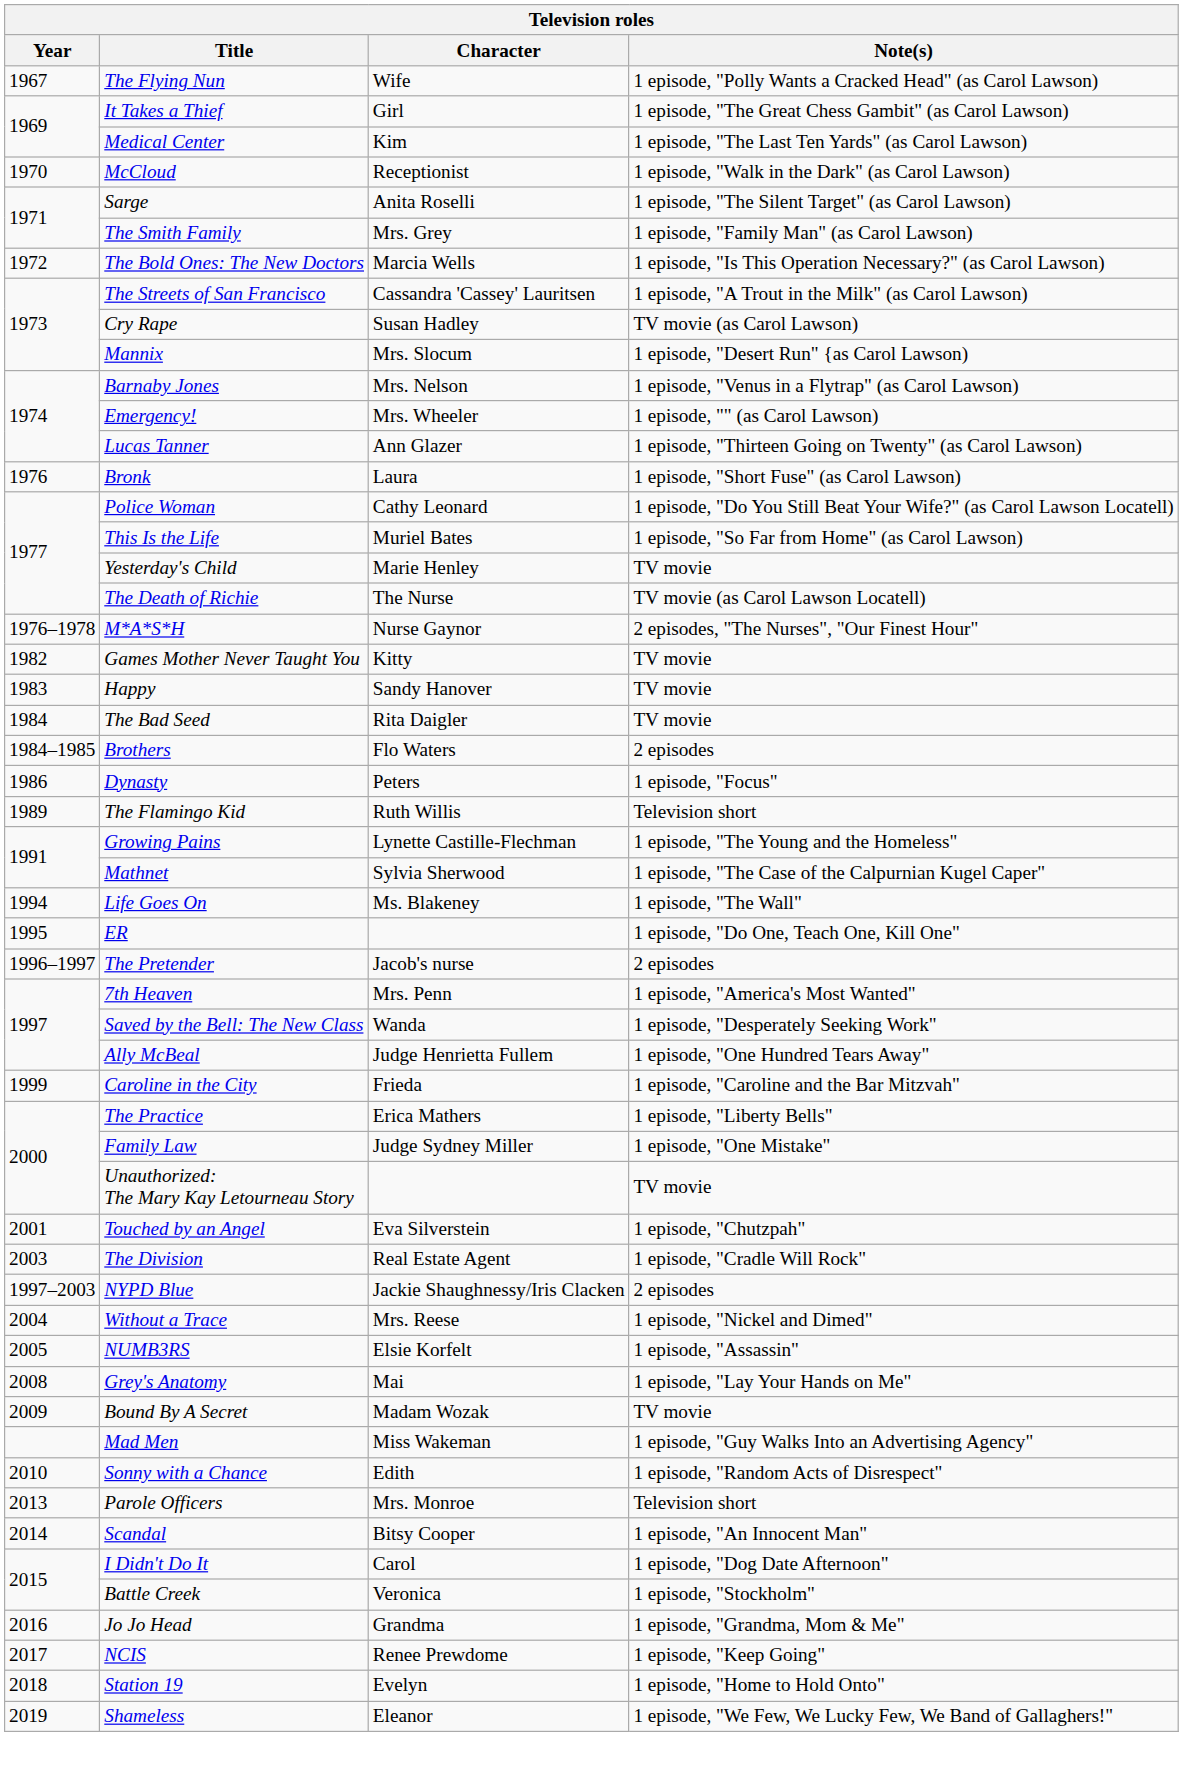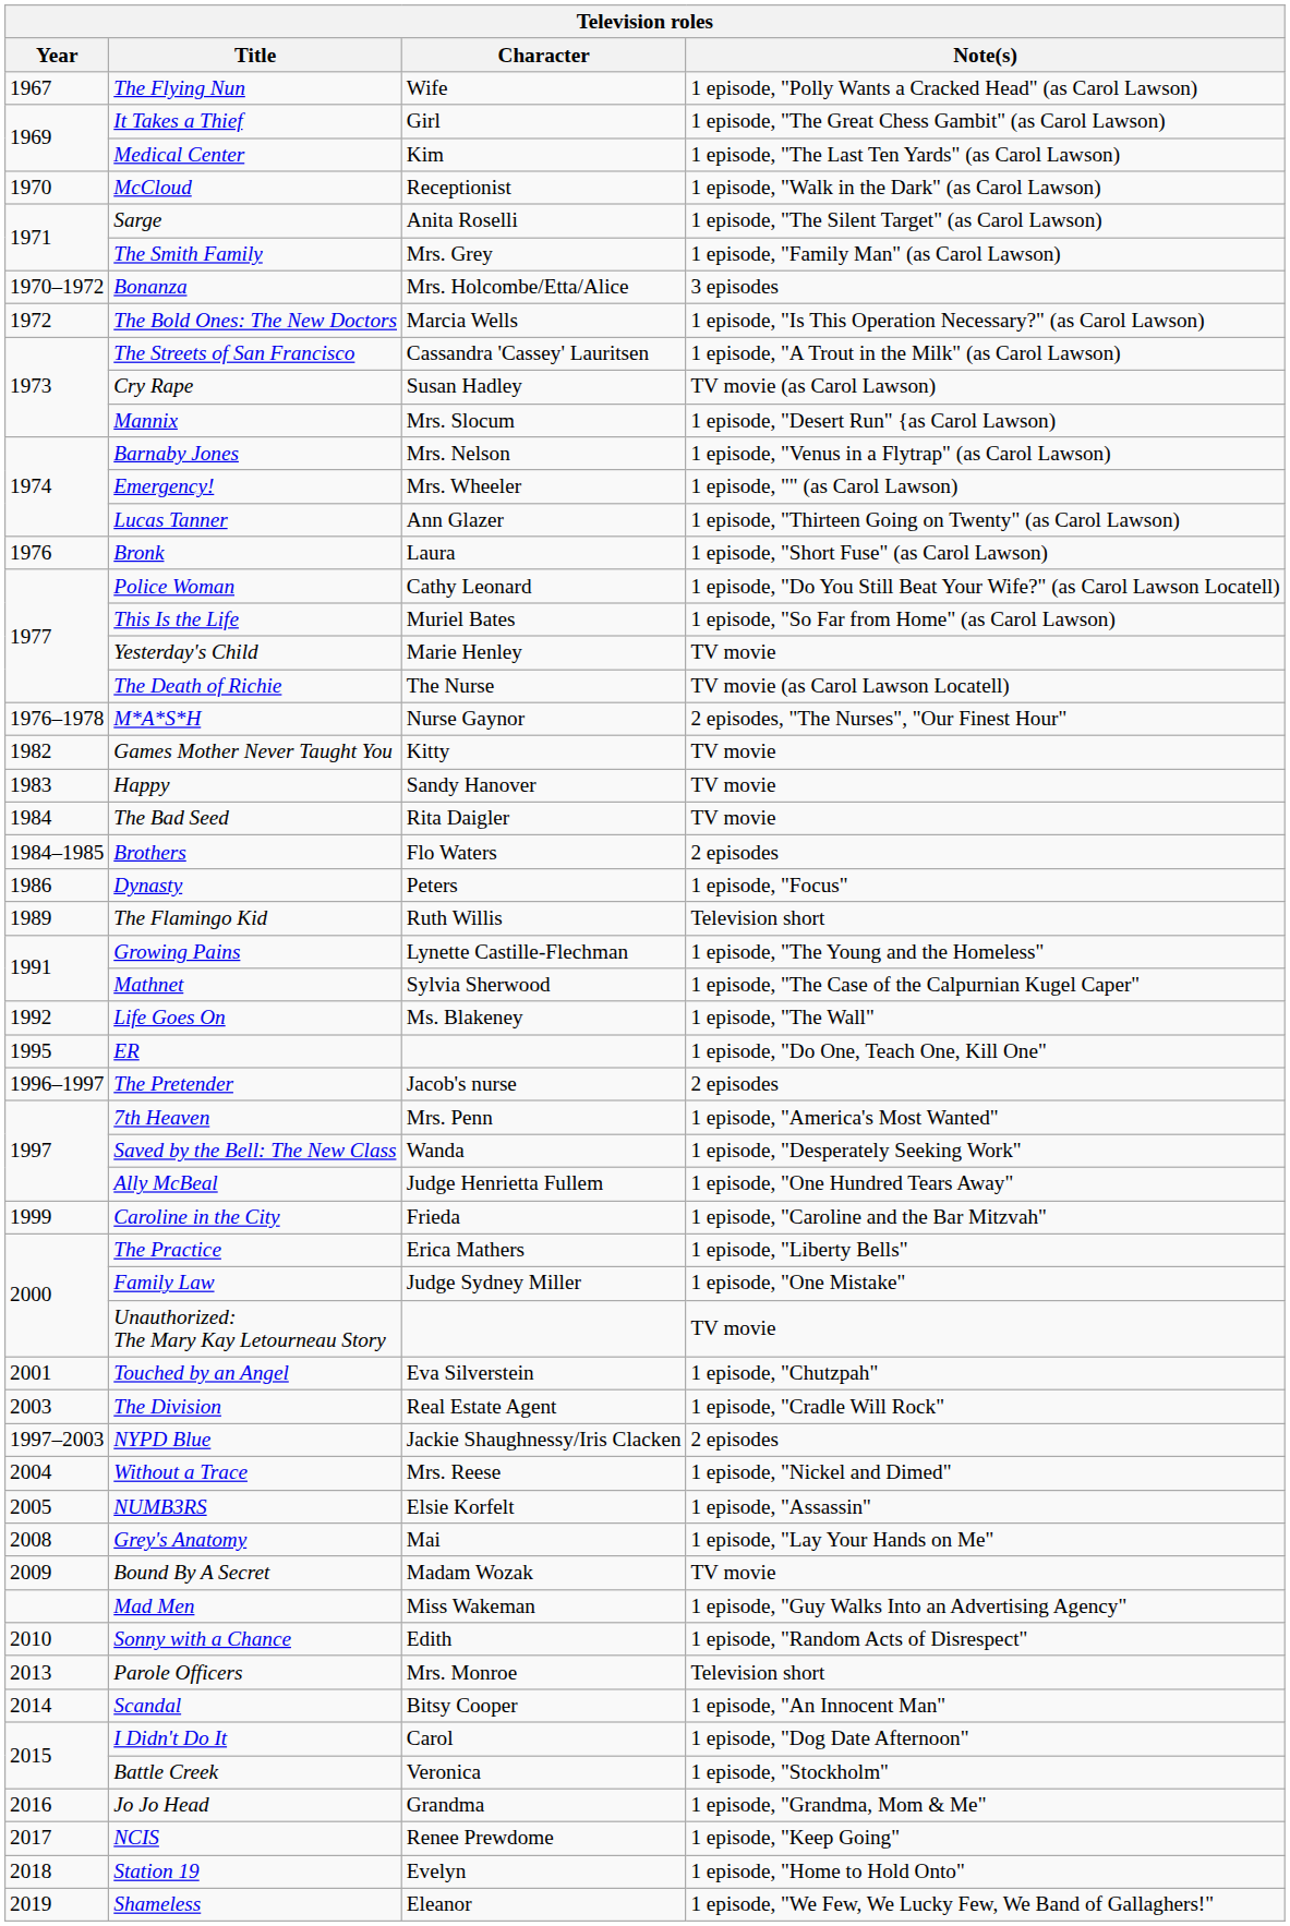+ row: 1970–1972 | Bonanza | Mrs. Holcombe/Etta/Alice | 3 episodes
Life Goes On | Year: 1994 -> 1992
